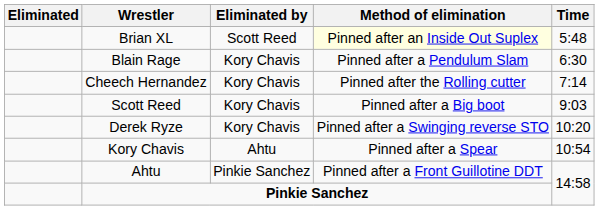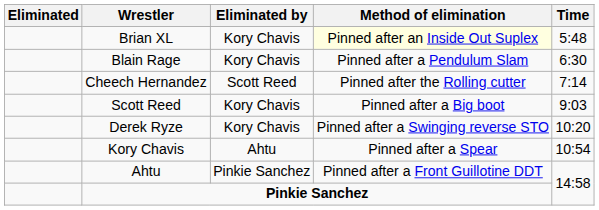Brian XL | Eliminated by: Scott Reed -> Kory Chavis
Cheech Hernandez | Eliminated by: Kory Chavis -> Scott Reed
